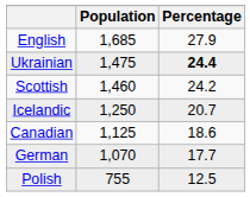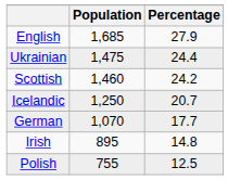Ukrainian | Percentage: bold -> normal
- row: Canadian | 1,125 | 18.6
+ row: Irish | 895 | 14.8
